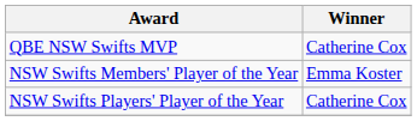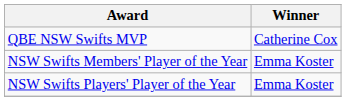NSW Swifts Players' Player of the Year | Winner: Catherine Cox -> Emma Koster
